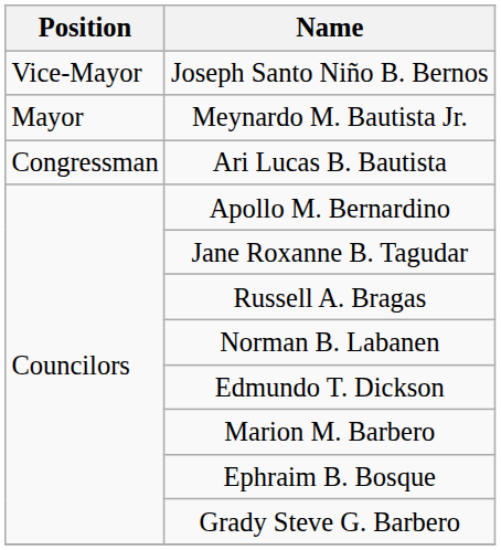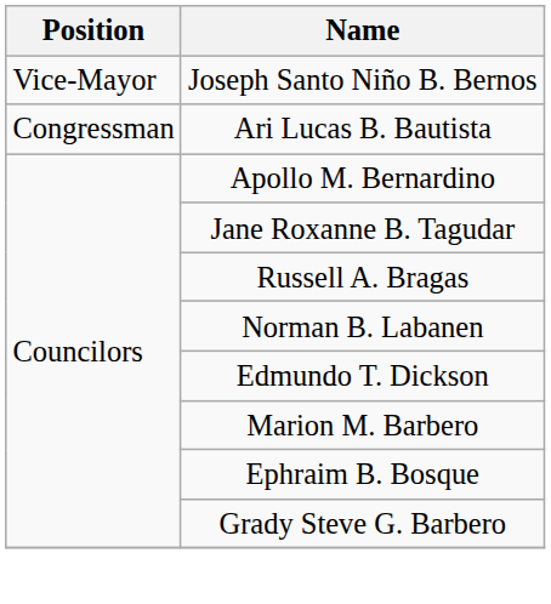- row: Mayor | Meynardo M. Bautista Jr.
